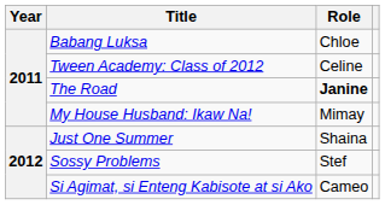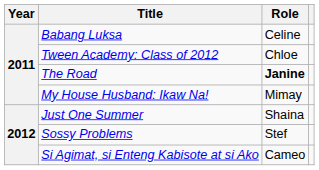Babang Luksa | Role: Chloe -> Celine
Tween Academy: Class of 2012 | Role: Celine -> Chloe
